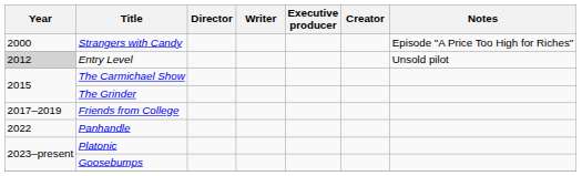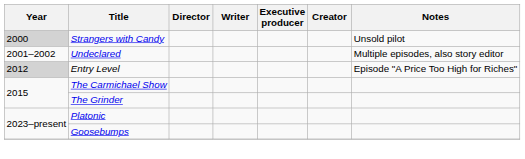Strangers with Candy | Year: no background -> lightgrey background
Strangers with Candy | Notes: Episode "A Price Too High for Riches" -> Unsold pilot
+ row: 2001–2002 | Undeclared | Multiple episodes, also story editor
Entry Level | Notes: Unsold pilot -> Episode "A Price Too High for Riches"
- row: 2017–2019 | Friends from College
- row: 2022 | Panhandle
